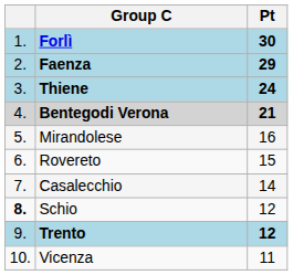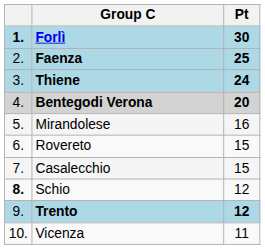Forlì | column 1: normal -> bold
Faenza | Pt: 29 -> 25
Bentegodi Verona | Pt: 21 -> 20
Casalecchio | Pt: 14 -> 15
